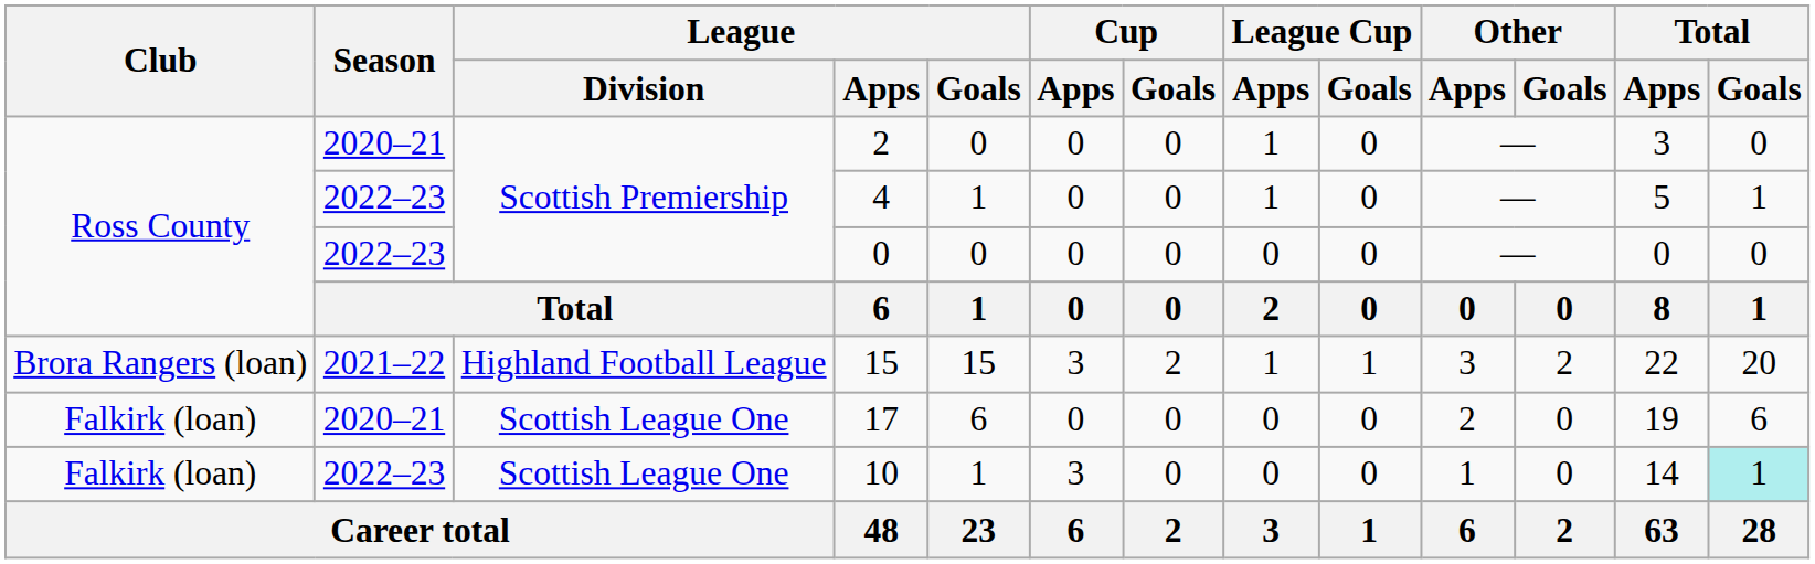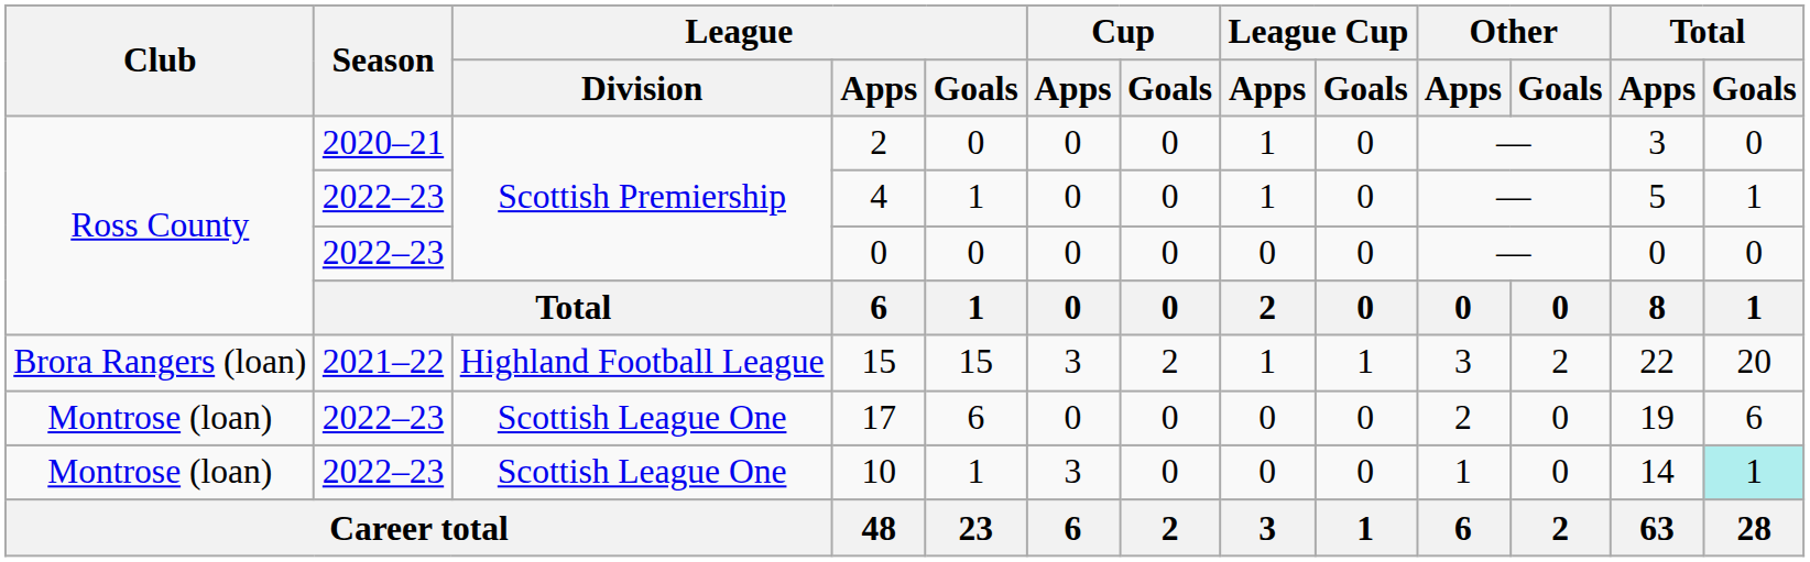17 | Club: Falkirk (loan) -> Montrose (loan)
17 | Season: 2020–21 -> 2022–23
10 | Club: Falkirk (loan) -> Montrose (loan)
